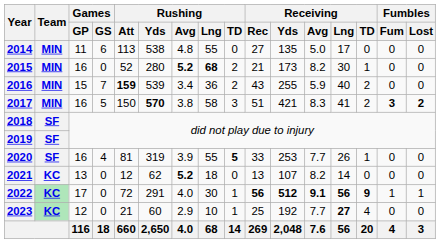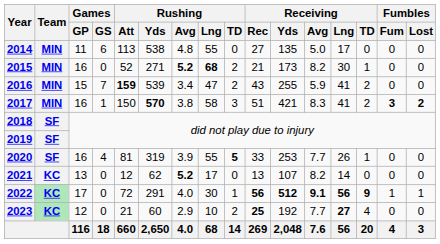2015 | Rushing / Yds: 280 -> 271
2016 | Rushing / Lng: 36 -> 47
2016 | Receiving / Lng: 40 -> 41
2017 | Games / GS: 5 -> 1
2021 | Rushing / Lng: 18 -> 17
2023 | Rushing / TD: 1 -> 2
2023 | Receiving / Rec: normal -> bold
